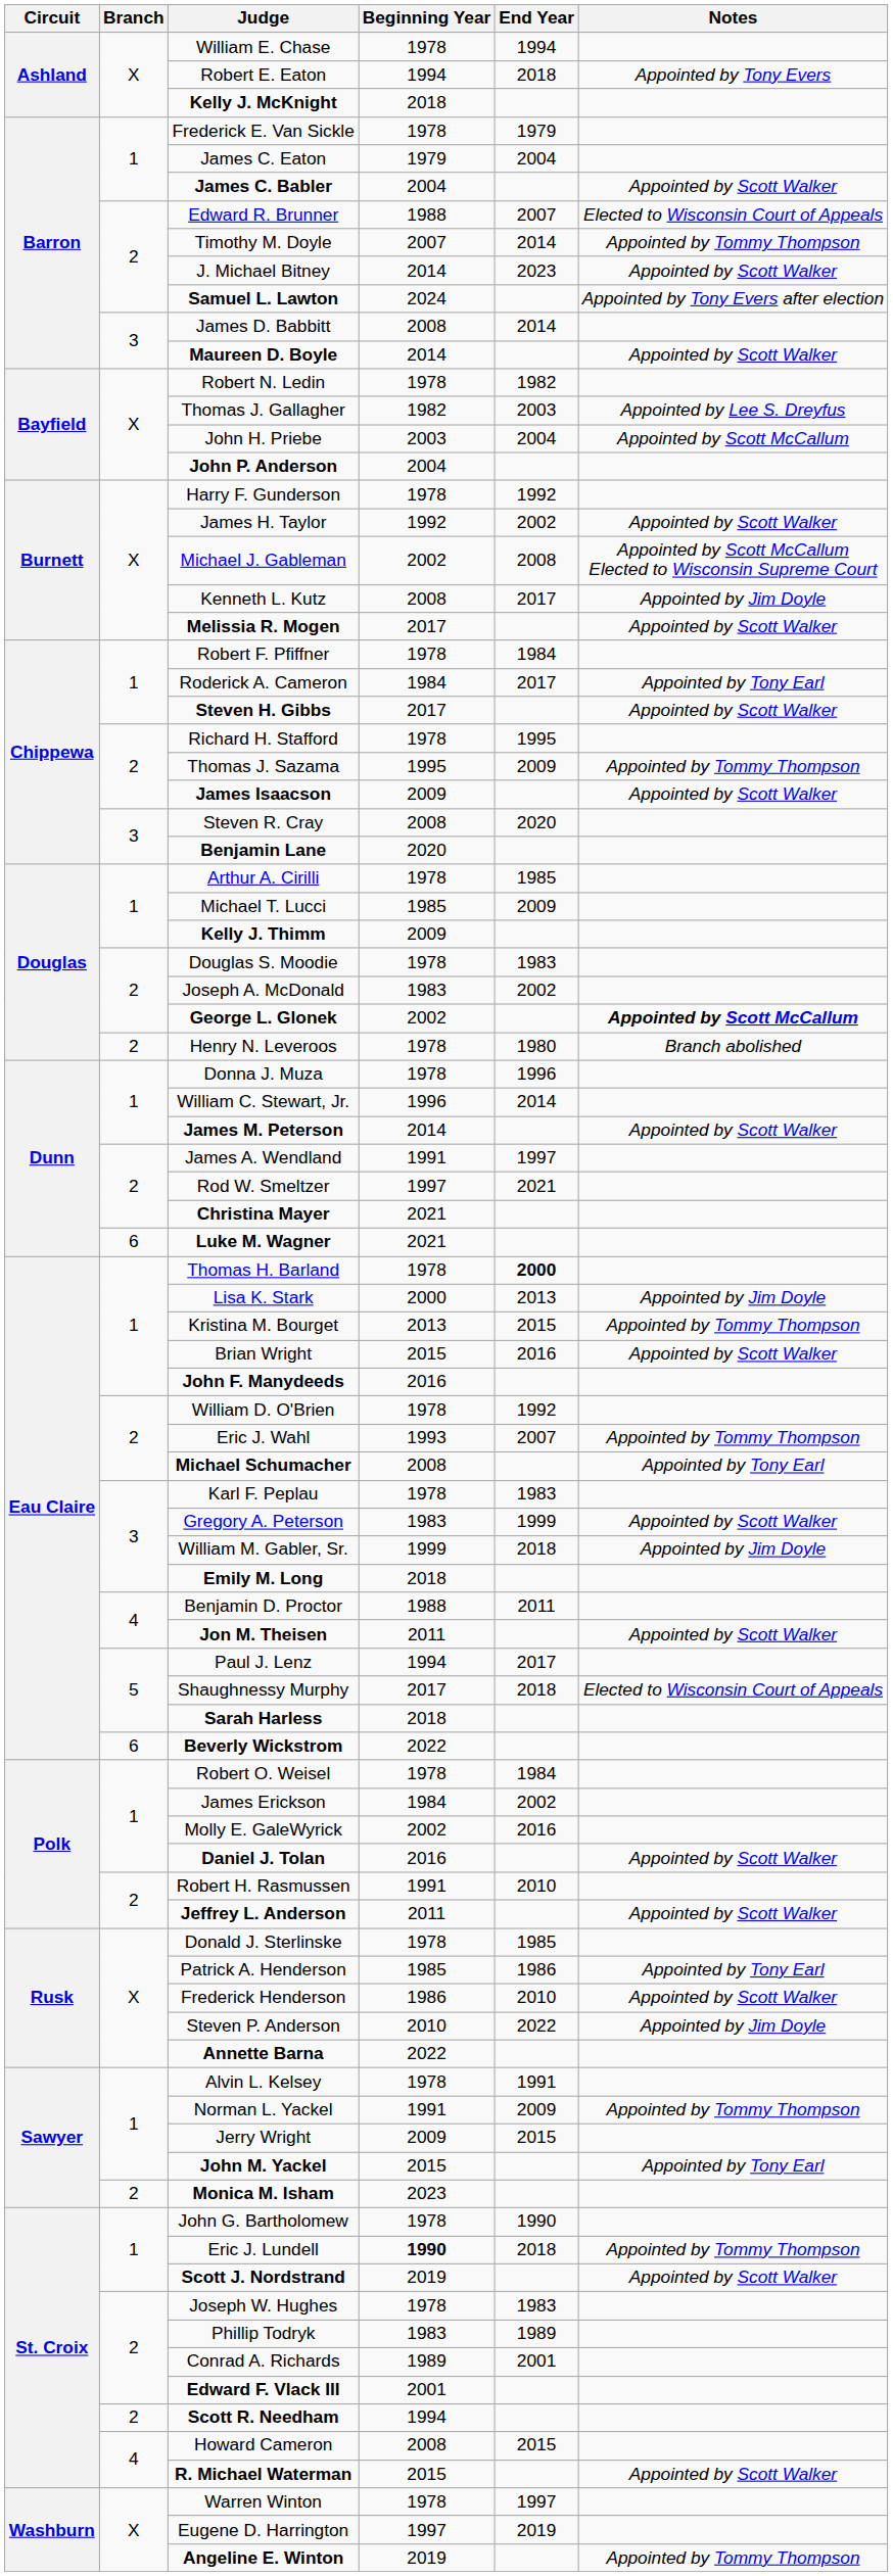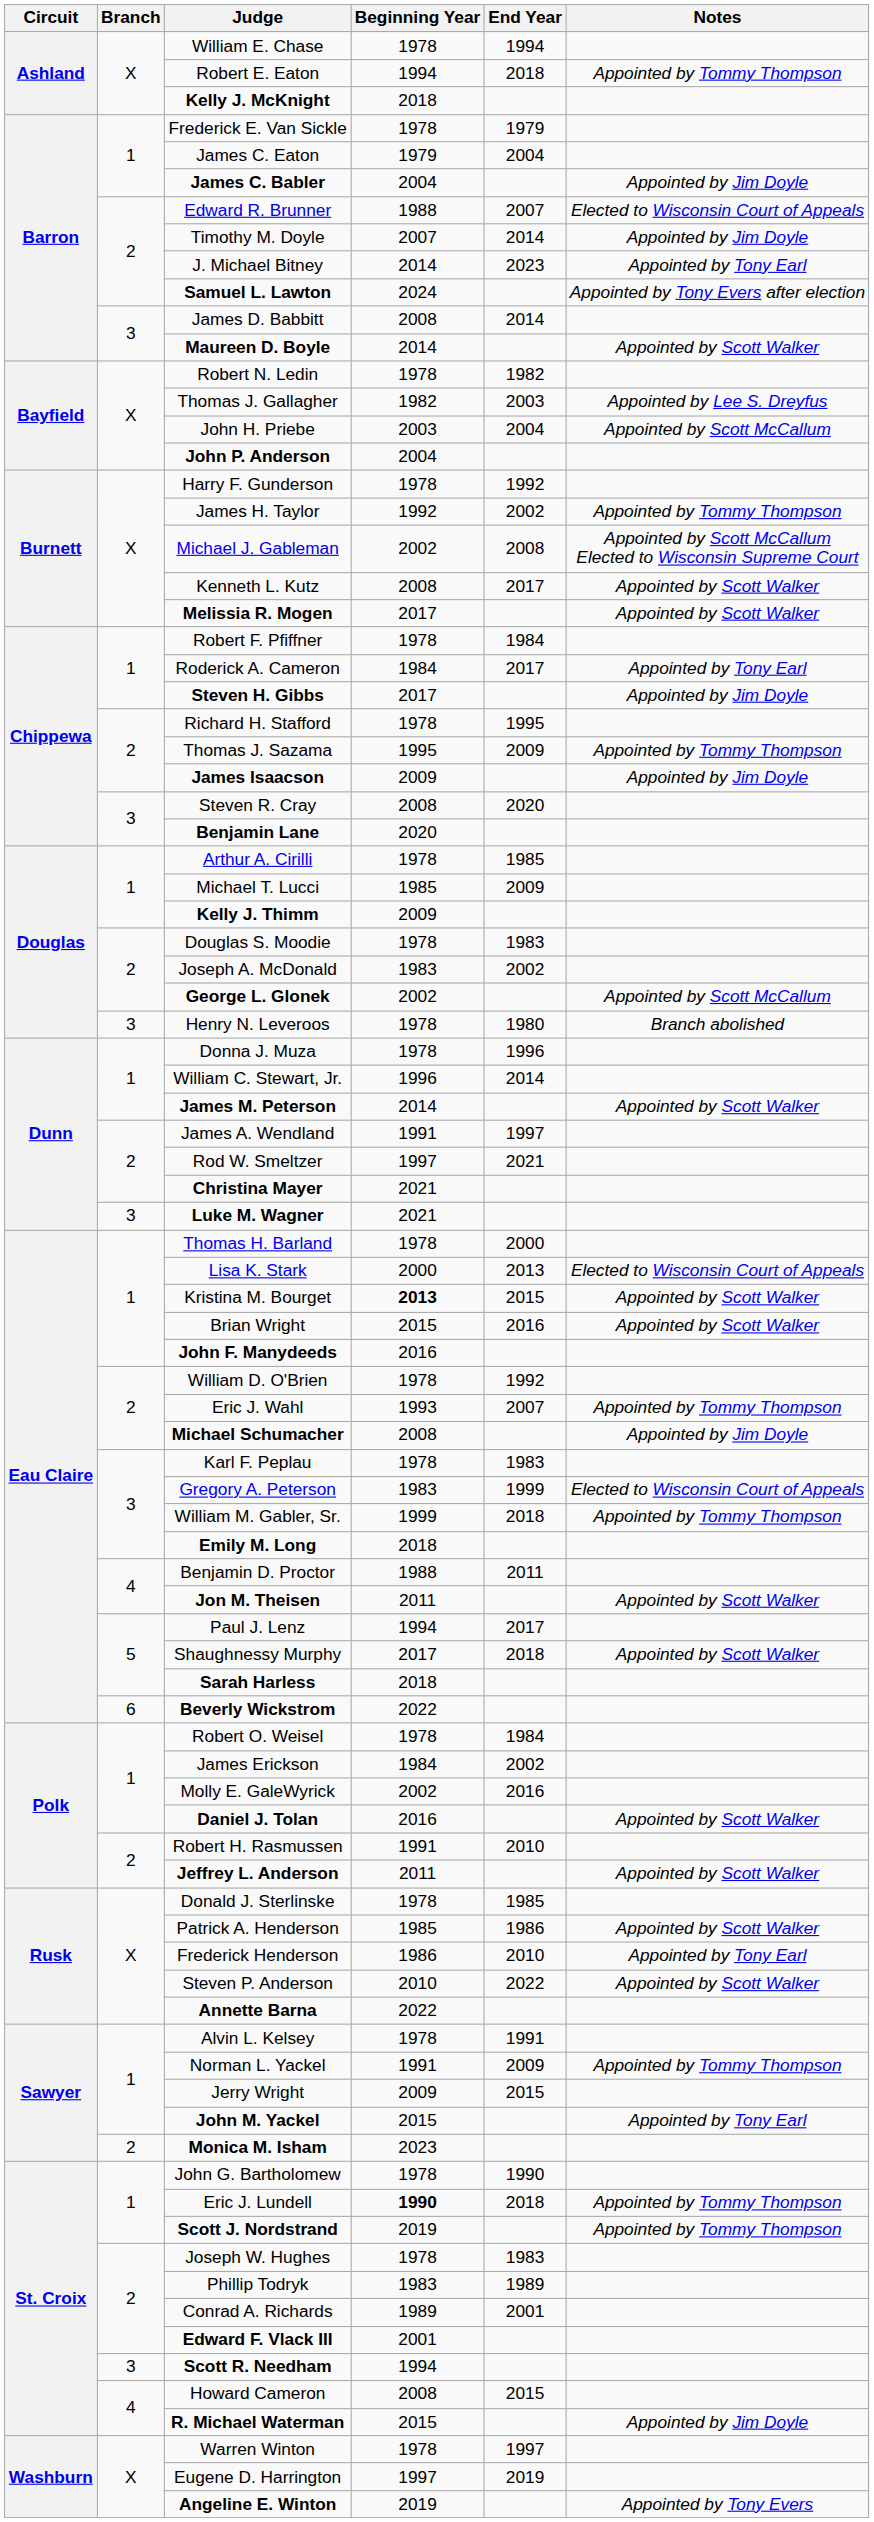Robert E. Eaton | Notes: Appointed by Tony Evers -> Appointed by Tommy Thompson
James C. Babler | Notes: Appointed by Scott Walker -> Appointed by Jim Doyle
Timothy M. Doyle | Notes: Appointed by Tommy Thompson -> Appointed by Jim Doyle
J. Michael Bitney | Notes: Appointed by Scott Walker -> Appointed by Tony Earl
James H. Taylor | Notes: Appointed by Scott Walker -> Appointed by Tommy Thompson
Kenneth L. Kutz | Notes: Appointed by Jim Doyle -> Appointed by Scott Walker
Steven H. Gibbs | Notes: Appointed by Scott Walker -> Appointed by Jim Doyle
James Isaacson | Notes: Appointed by Scott Walker -> Appointed by Jim Doyle
George L. Glonek | Notes: bold -> normal
Henry N. Leveroos | Branch: 2 -> 3
Luke M. Wagner | Branch: 6 -> 3
Thomas H. Barland | End Year: bold -> normal
Lisa K. Stark | Notes: Appointed by Jim Doyle -> Elected to Wisconsin Court of Appeals
Kristina M. Bourget | Beginning Year: normal -> bold
Kristina M. Bourget | Notes: Appointed by Tommy Thompson -> Appointed by Scott Walker
Michael Schumacher | Notes: Appointed by Tony Earl -> Appointed by Jim Doyle
Gregory A. Peterson | Notes: Appointed by Scott Walker -> Elected to Wisconsin Court of Appeals
William M. Gabler, Sr. | Notes: Appointed by Jim Doyle -> Appointed by Tommy Thompson
Shaughnessy Murphy | Notes: Elected to Wisconsin Court of Appeals -> Appointed by Scott Walker
Patrick A. Henderson | Notes: Appointed by Tony Earl -> Appointed by Scott Walker
Frederick Henderson | Notes: Appointed by Scott Walker -> Appointed by Tony Earl
Steven P. Anderson | Notes: Appointed by Jim Doyle -> Appointed by Scott Walker
Scott J. Nordstrand | Notes: Appointed by Scott Walker -> Appointed by Tommy Thompson
Scott R. Needham | Branch: 2 -> 3
R. Michael Waterman | Notes: Appointed by Scott Walker -> Appointed by Jim Doyle
Angeline E. Winton | Notes: Appointed by Tommy Thompson -> Appointed by Tony Evers
